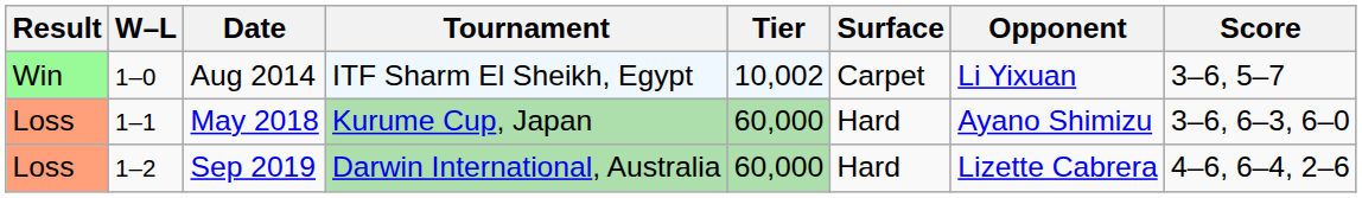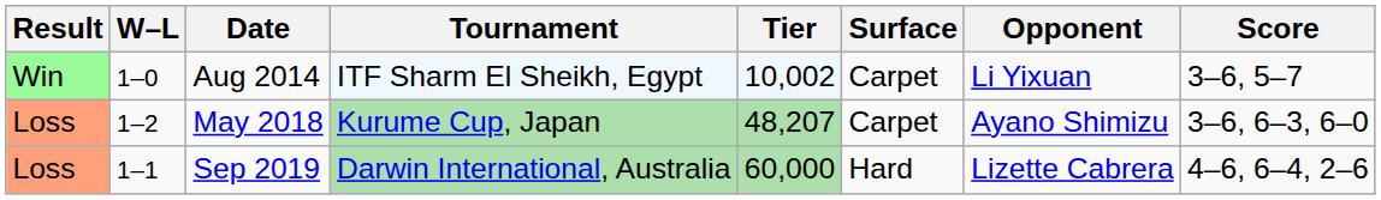May 2018 | W–L: 1–1 -> 1–2
May 2018 | Tier: 60,000 -> 48,207
May 2018 | Surface: Hard -> Carpet
Sep 2019 | W–L: 1–2 -> 1–1
